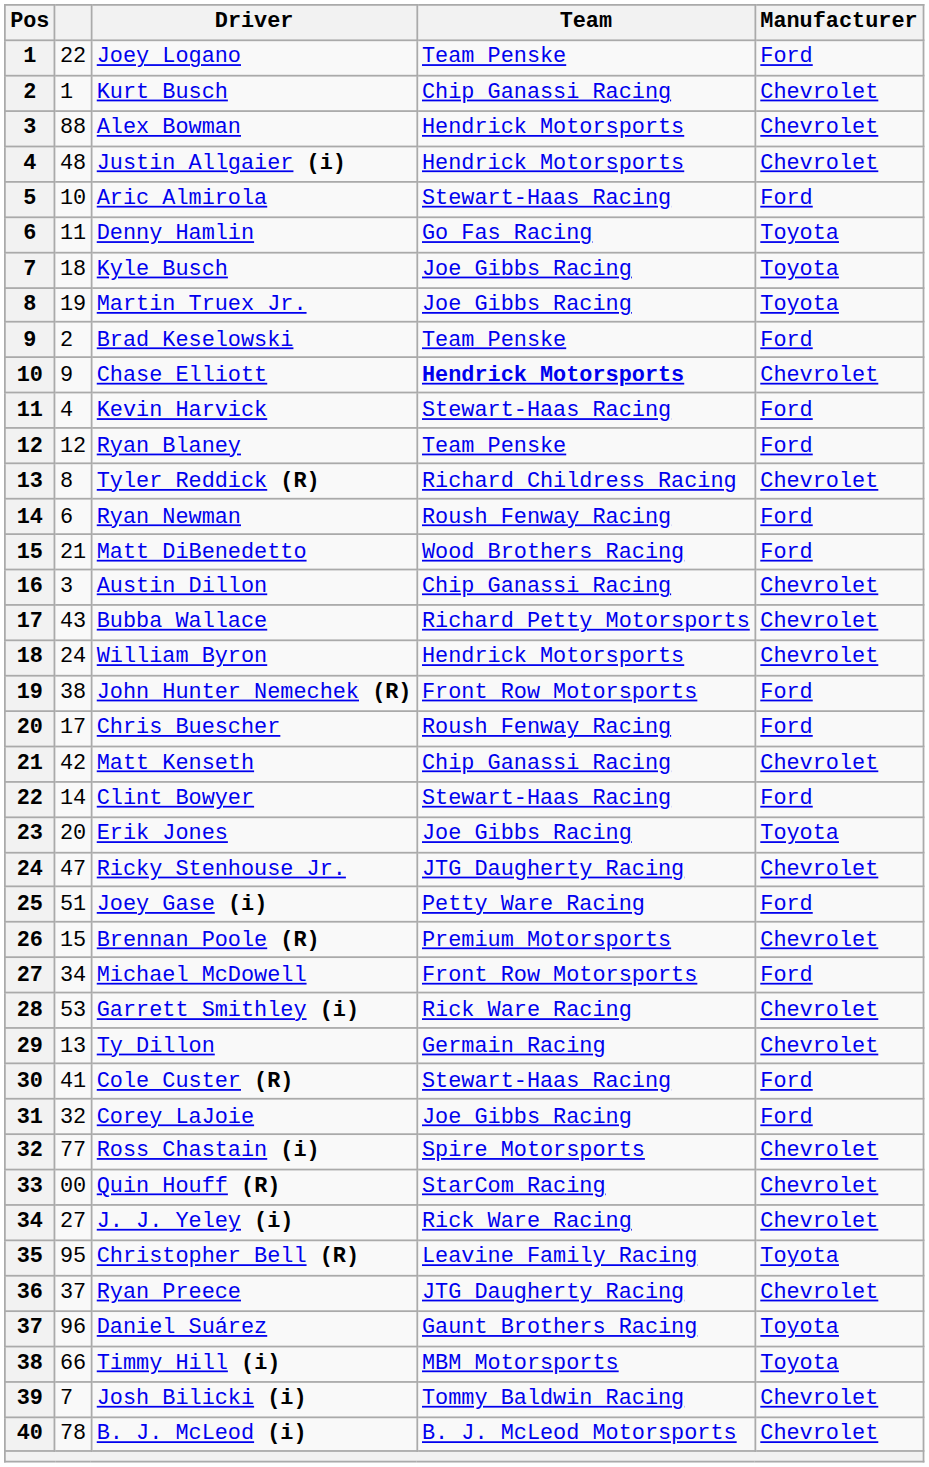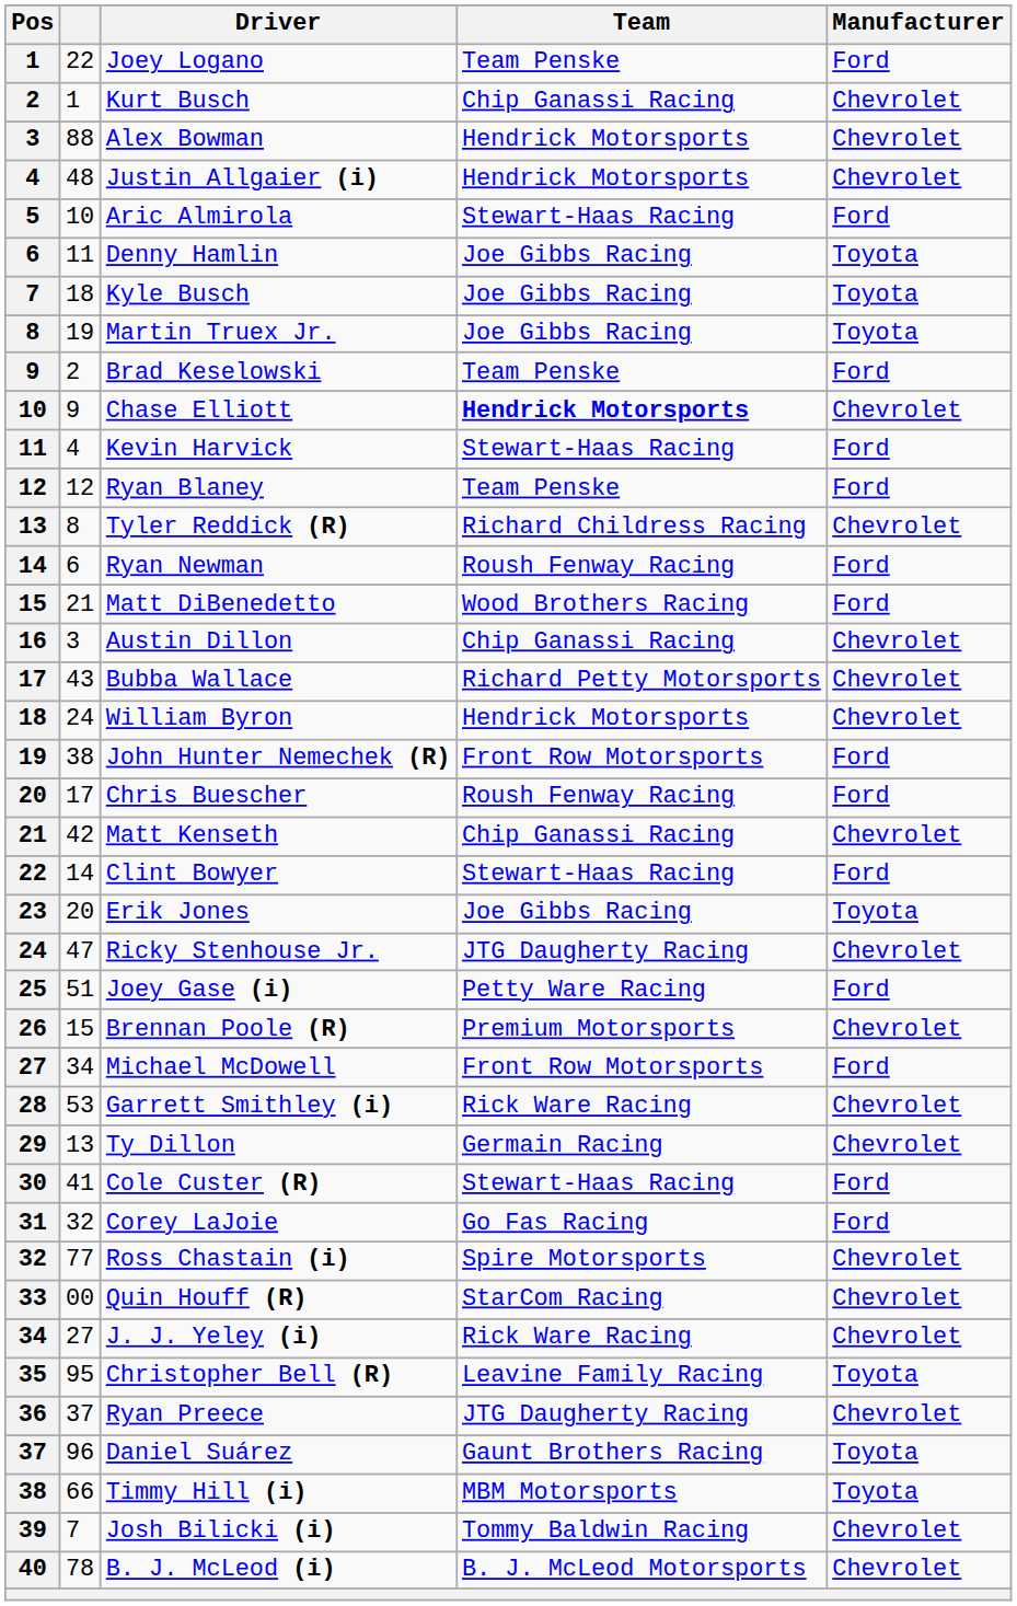Denny Hamlin | Team: Go Fas Racing -> Joe Gibbs Racing
Corey LaJoie | Team: Joe Gibbs Racing -> Go Fas Racing
